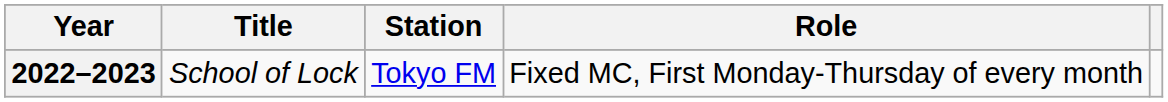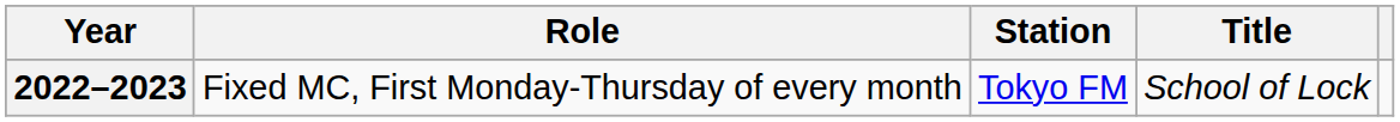columns swapped: Title <-> Role
